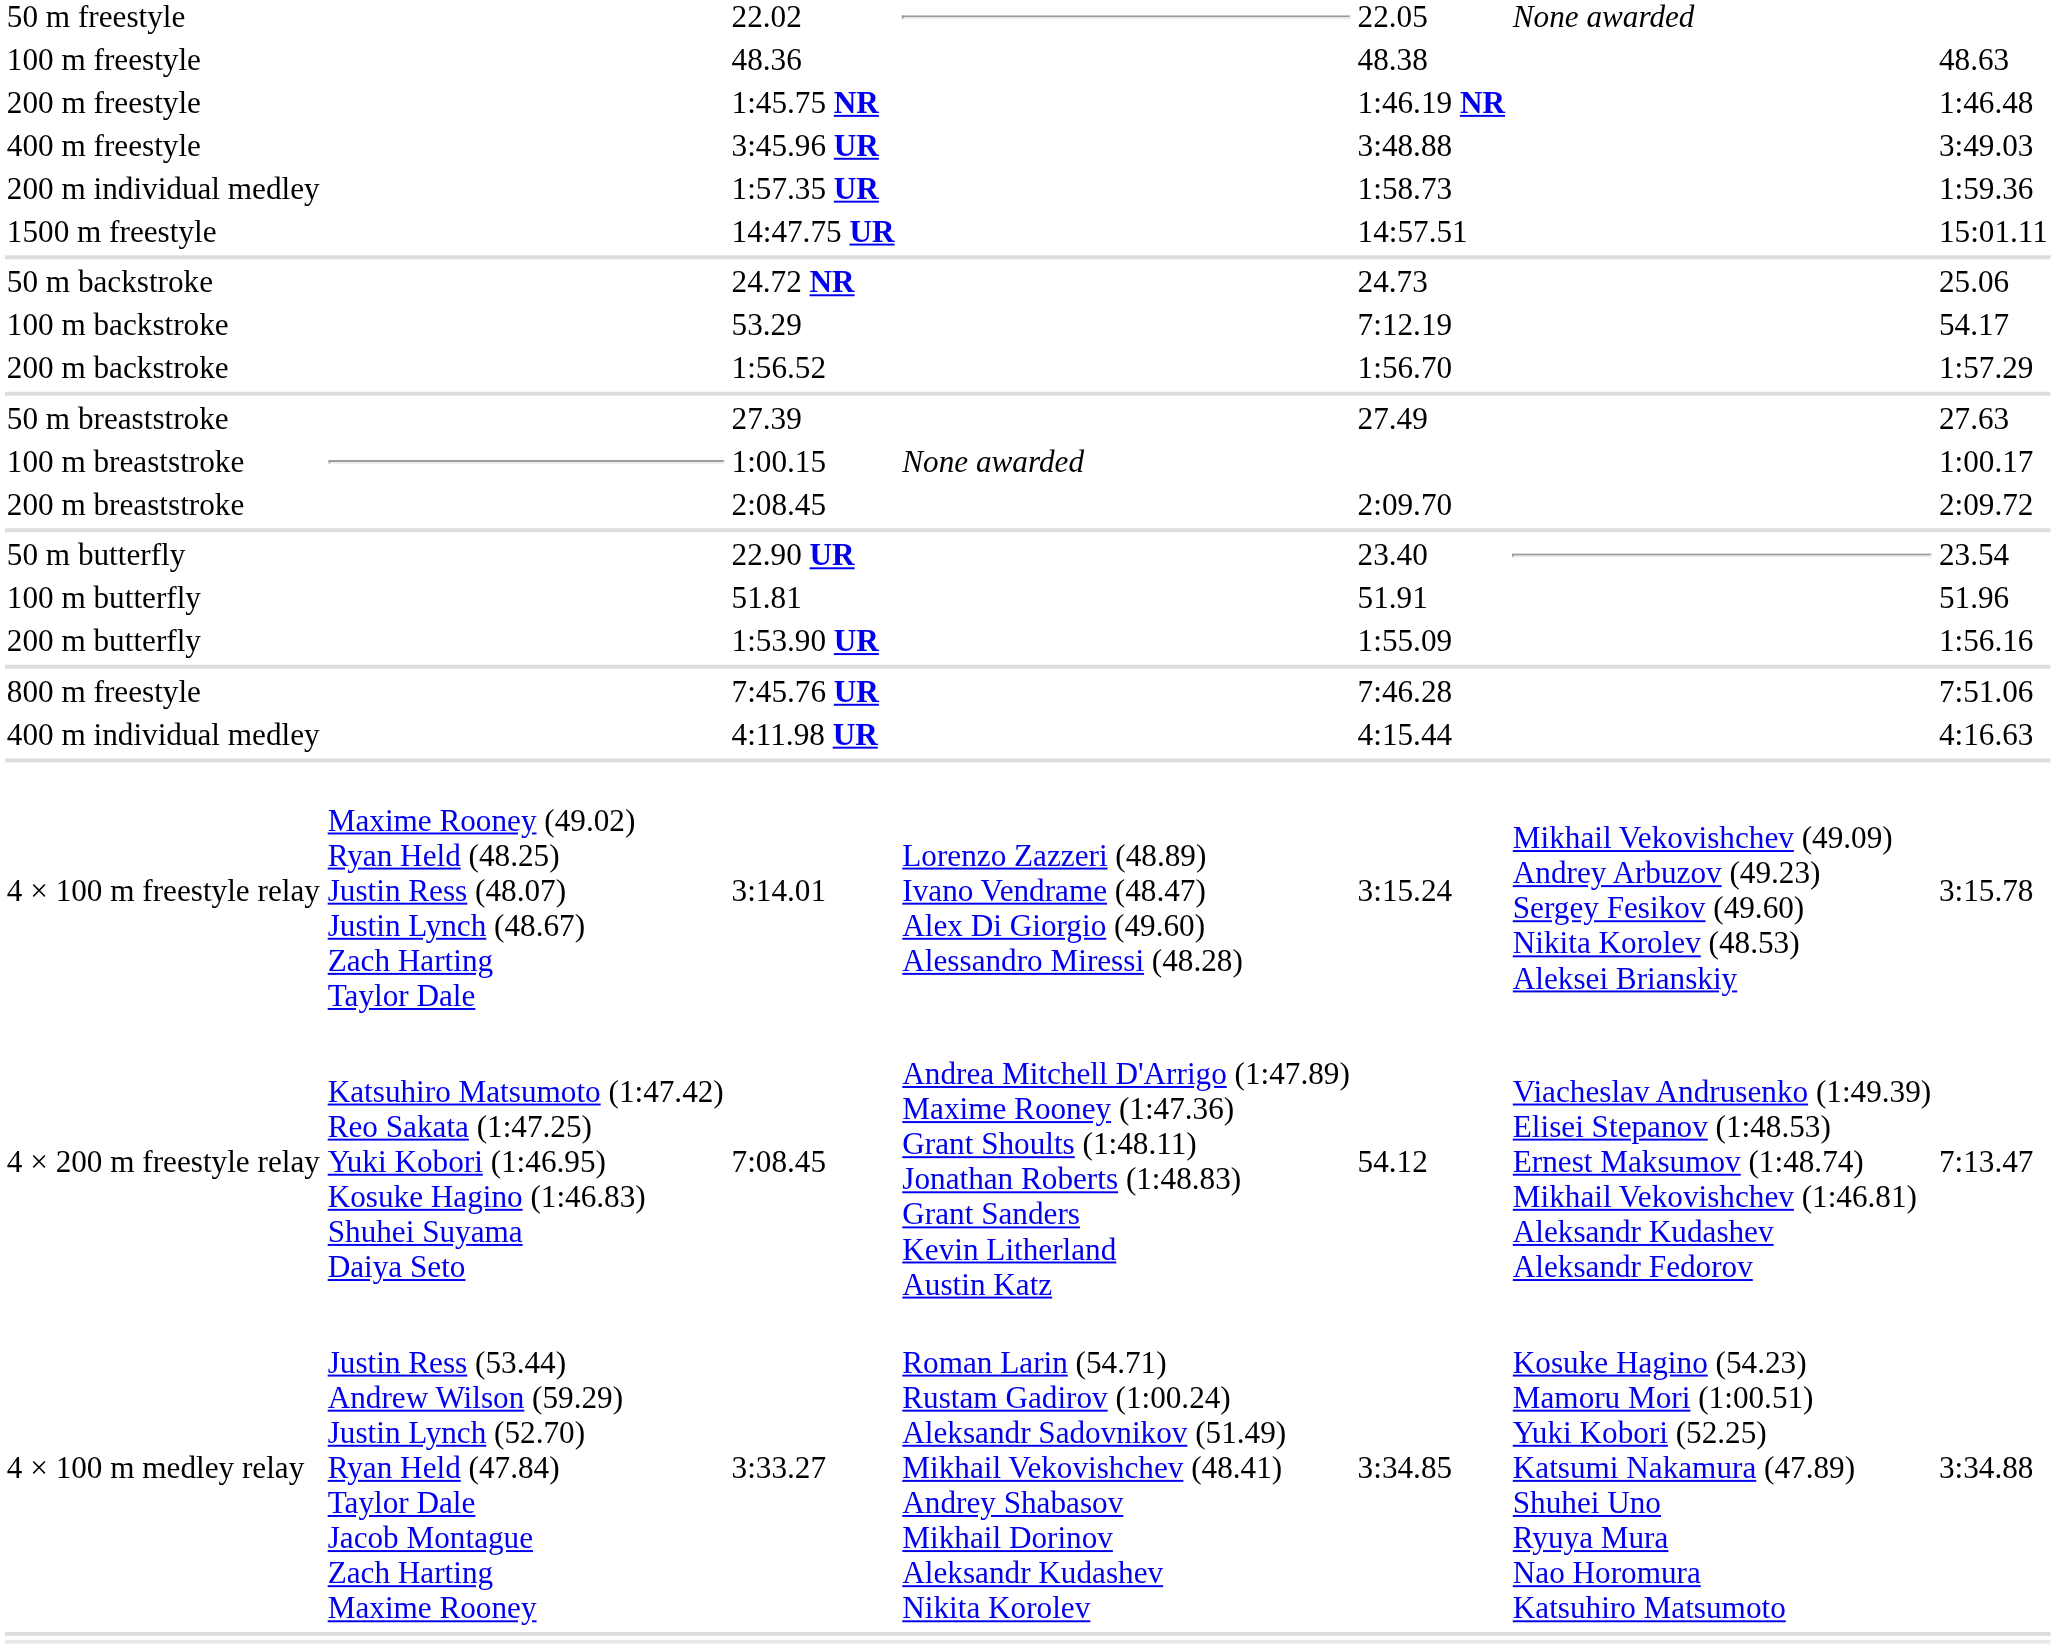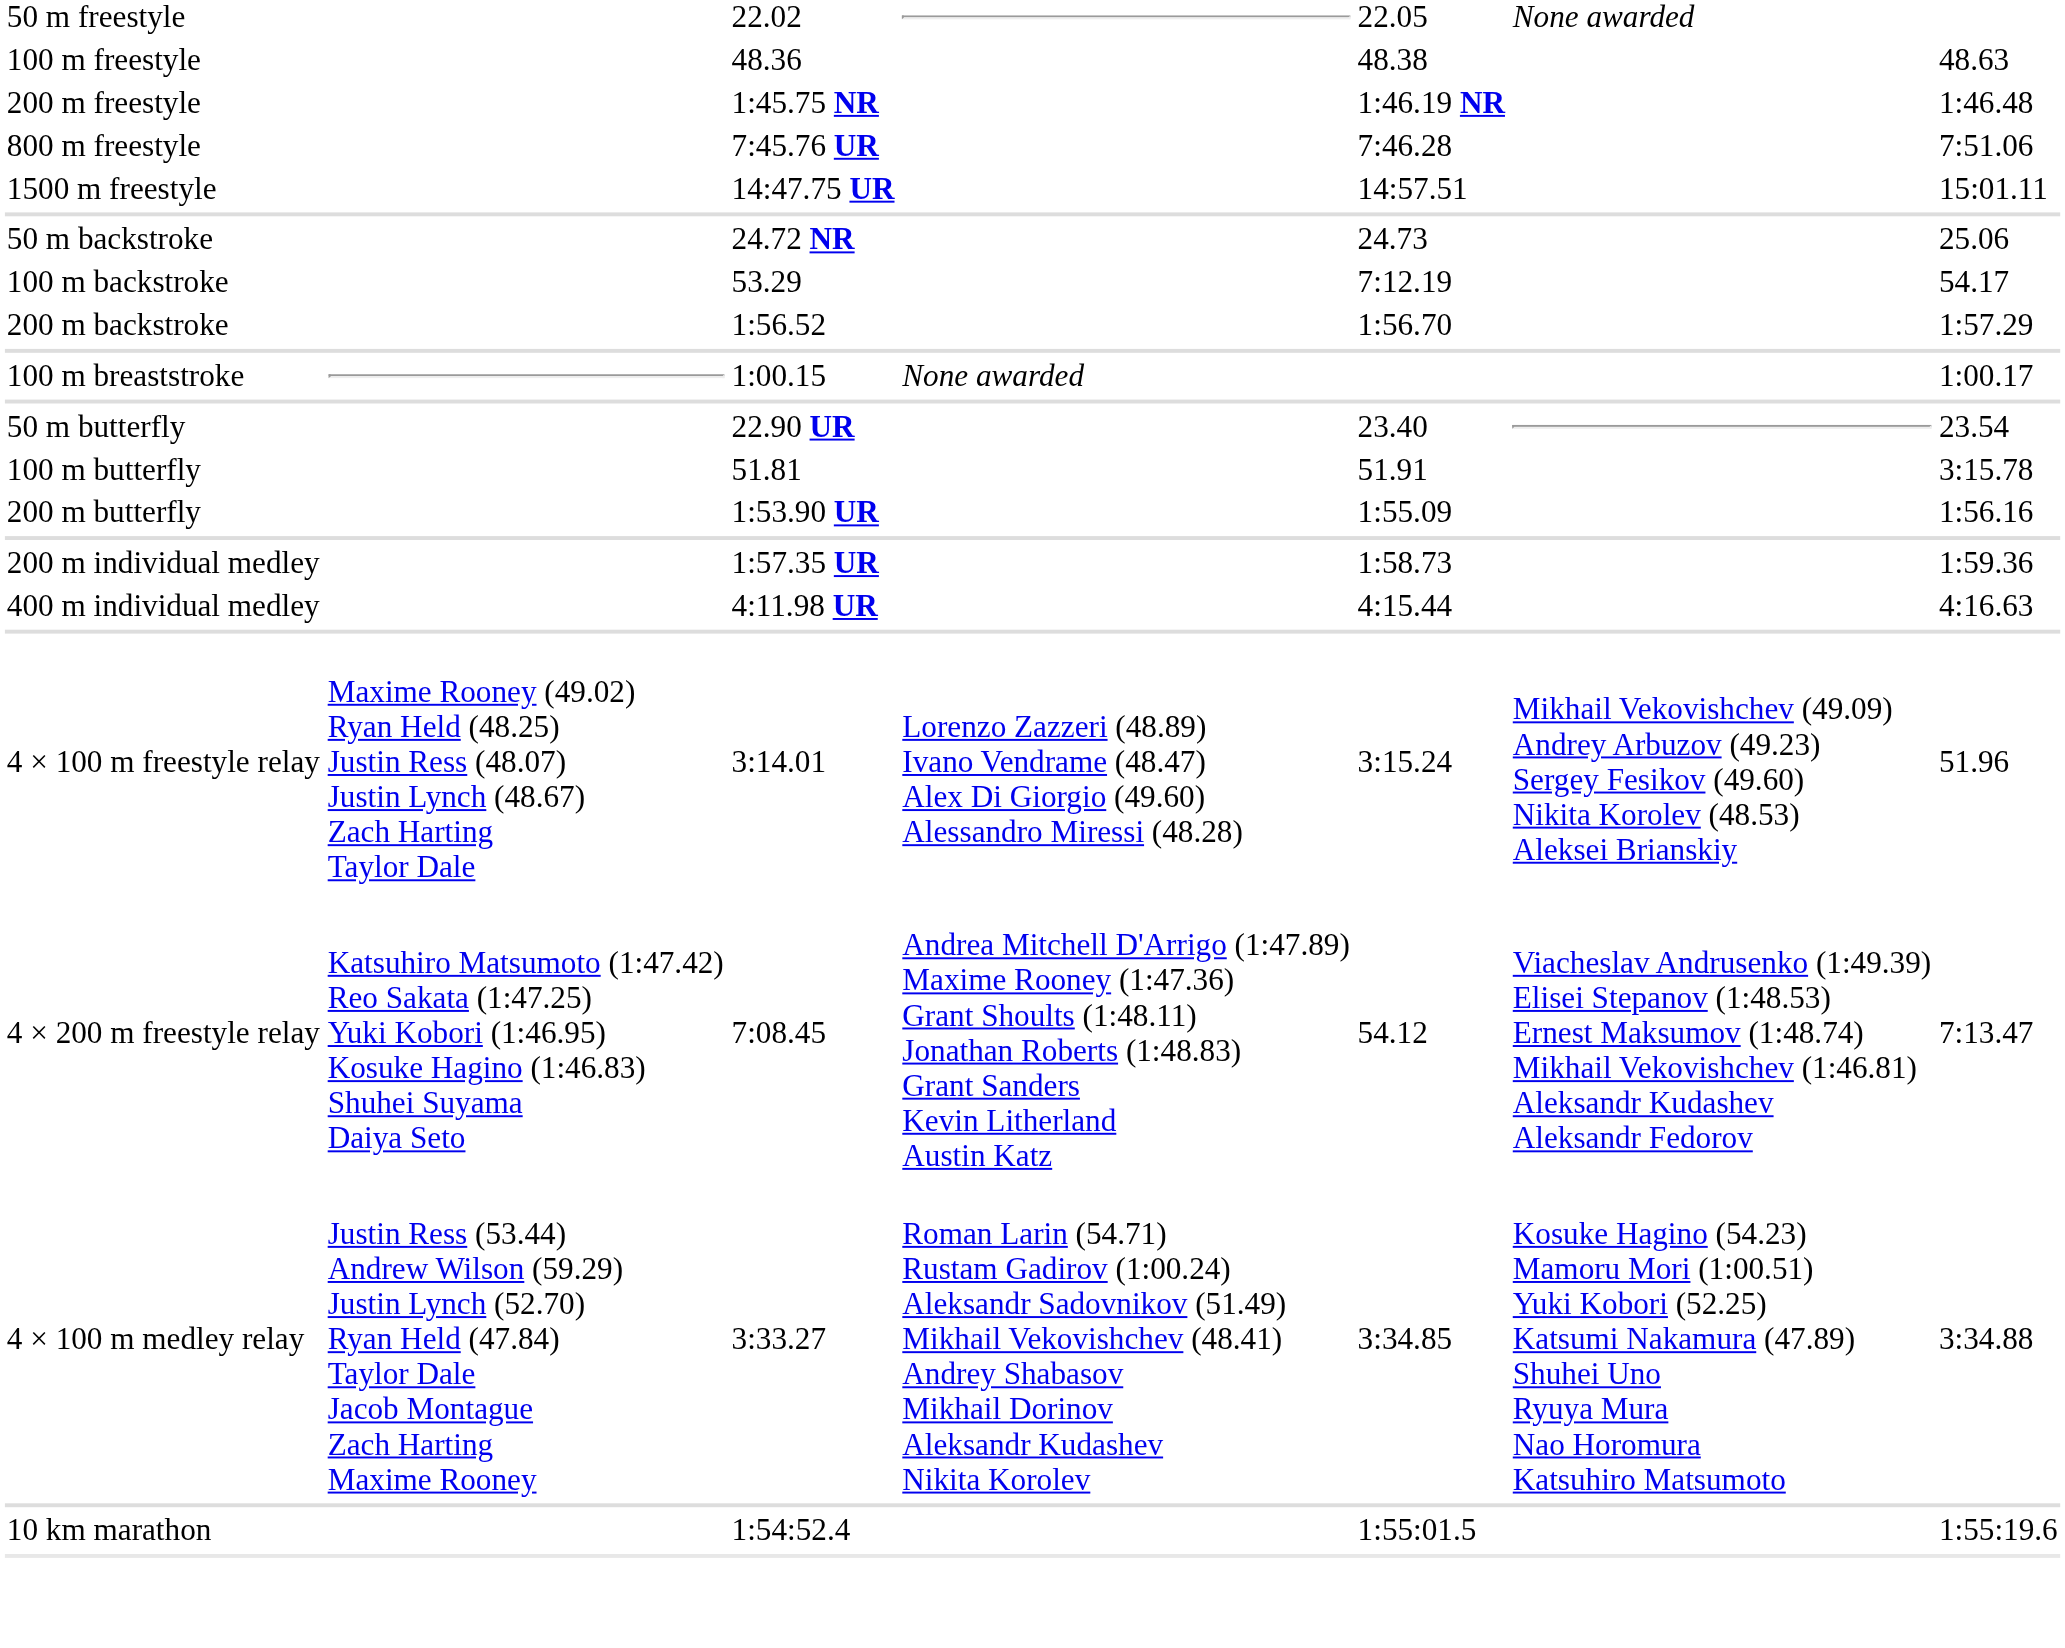- row: 400 m freestyle | 3:45.96 UR | 3:48.88 | 3:49.03
rows swapped: 800 m freestyle <-> 200 m individual medley
- row: 50 m breaststroke | 27.39 | 27.49 | 27.63
- row: 200 m breaststroke | 2:08.45 | 2:09.70 | 2:09.72
100 m butterfly | column 7: 51.96 -> 3:15.78
4 × 100 m freestyle relay | column 7: 3:15.78 -> 51.96
+ row: 10 km marathon | 1:54:52.4 | 1:55:01.5 | 1:55:19.6
